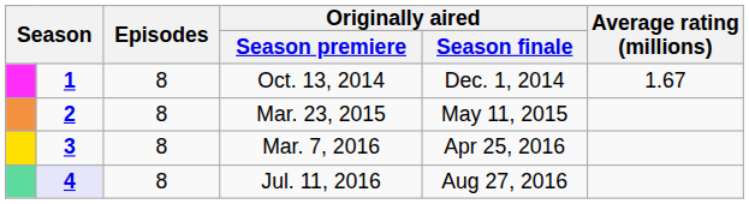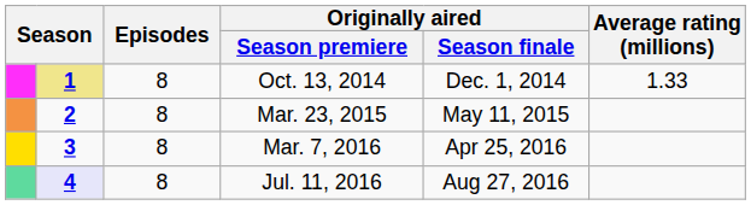Oct. 13, 2014 | column 2: no background -> khaki background
Oct. 13, 2014 | Average rating (millions): 1.67 -> 1.33
